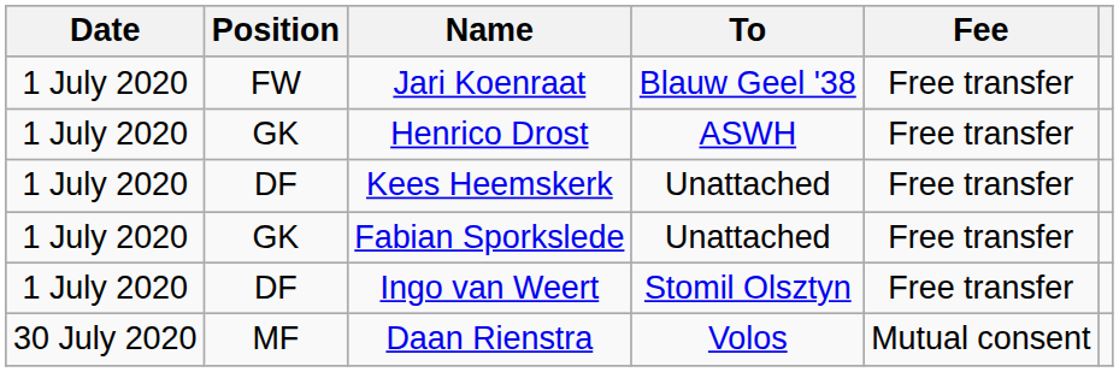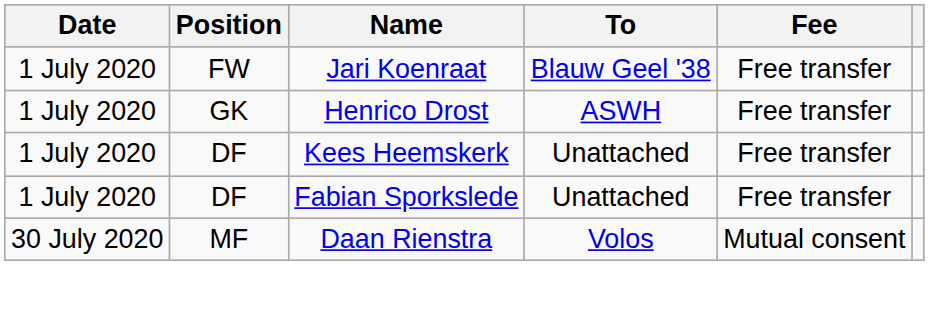Fabian Sporkslede | Position: GK -> DF
- row: 1 July 2020 | DF | Ingo van Weert | Stomil Olsztyn | Free transfer
